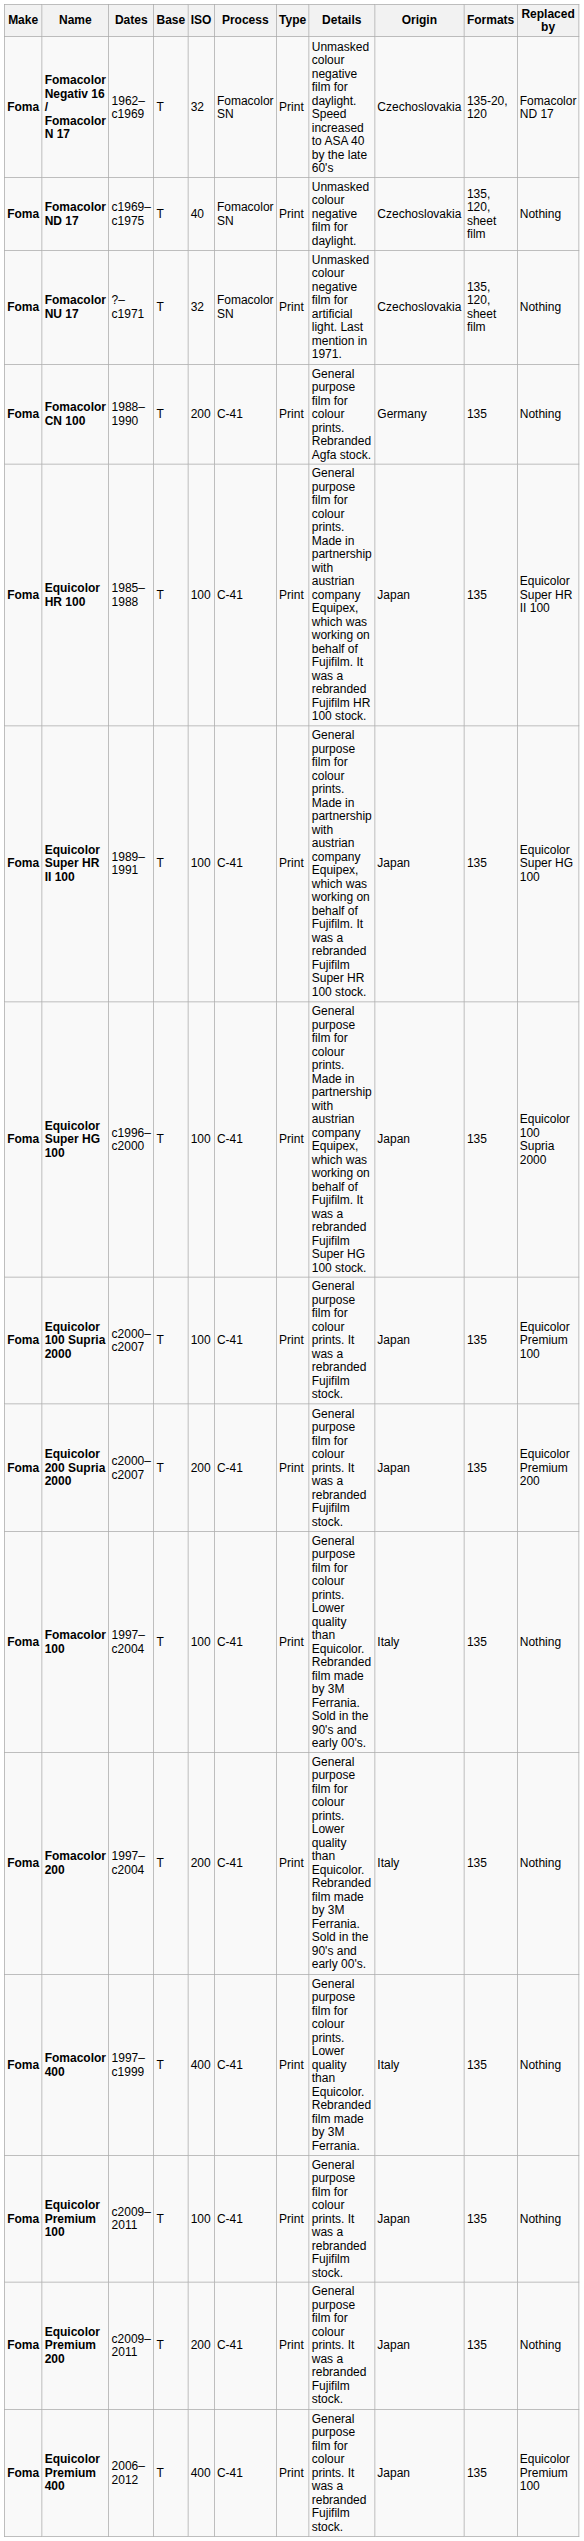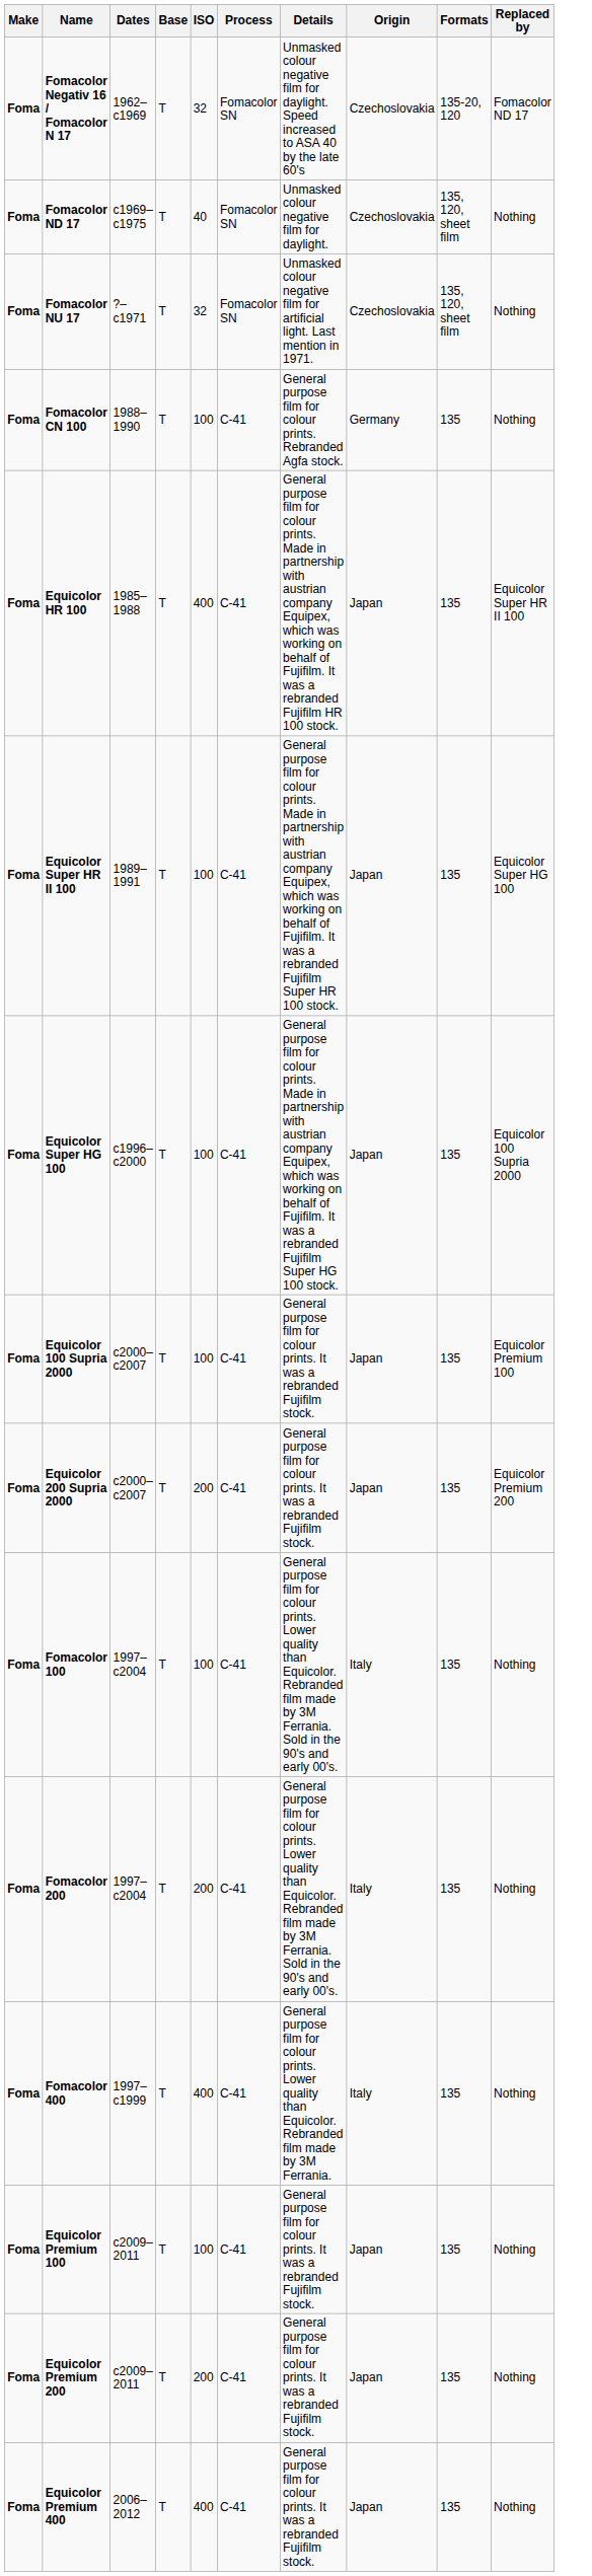- column: Type | Print | Print | Print | Print | Print | Print | Print | Print | Print | Print | Print | Print | Print | Print | Print
Fomacolor CN 100 | ISO: 200 -> 100
Equicolor HR 100 | ISO: 100 -> 400
Equicolor Premium 400 | Replaced by: Equicolor Premium 100 -> Nothing
